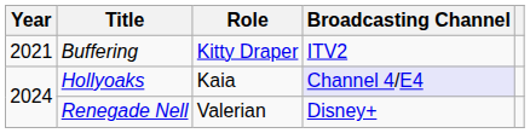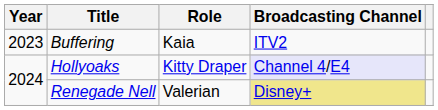Buffering | Year: 2021 -> 2023
Buffering | Role: Kitty Draper -> Kaia
Hollyoaks | Role: Kaia -> Kitty Draper
Renegade Nell | Broadcasting Channel: no background -> khaki background
